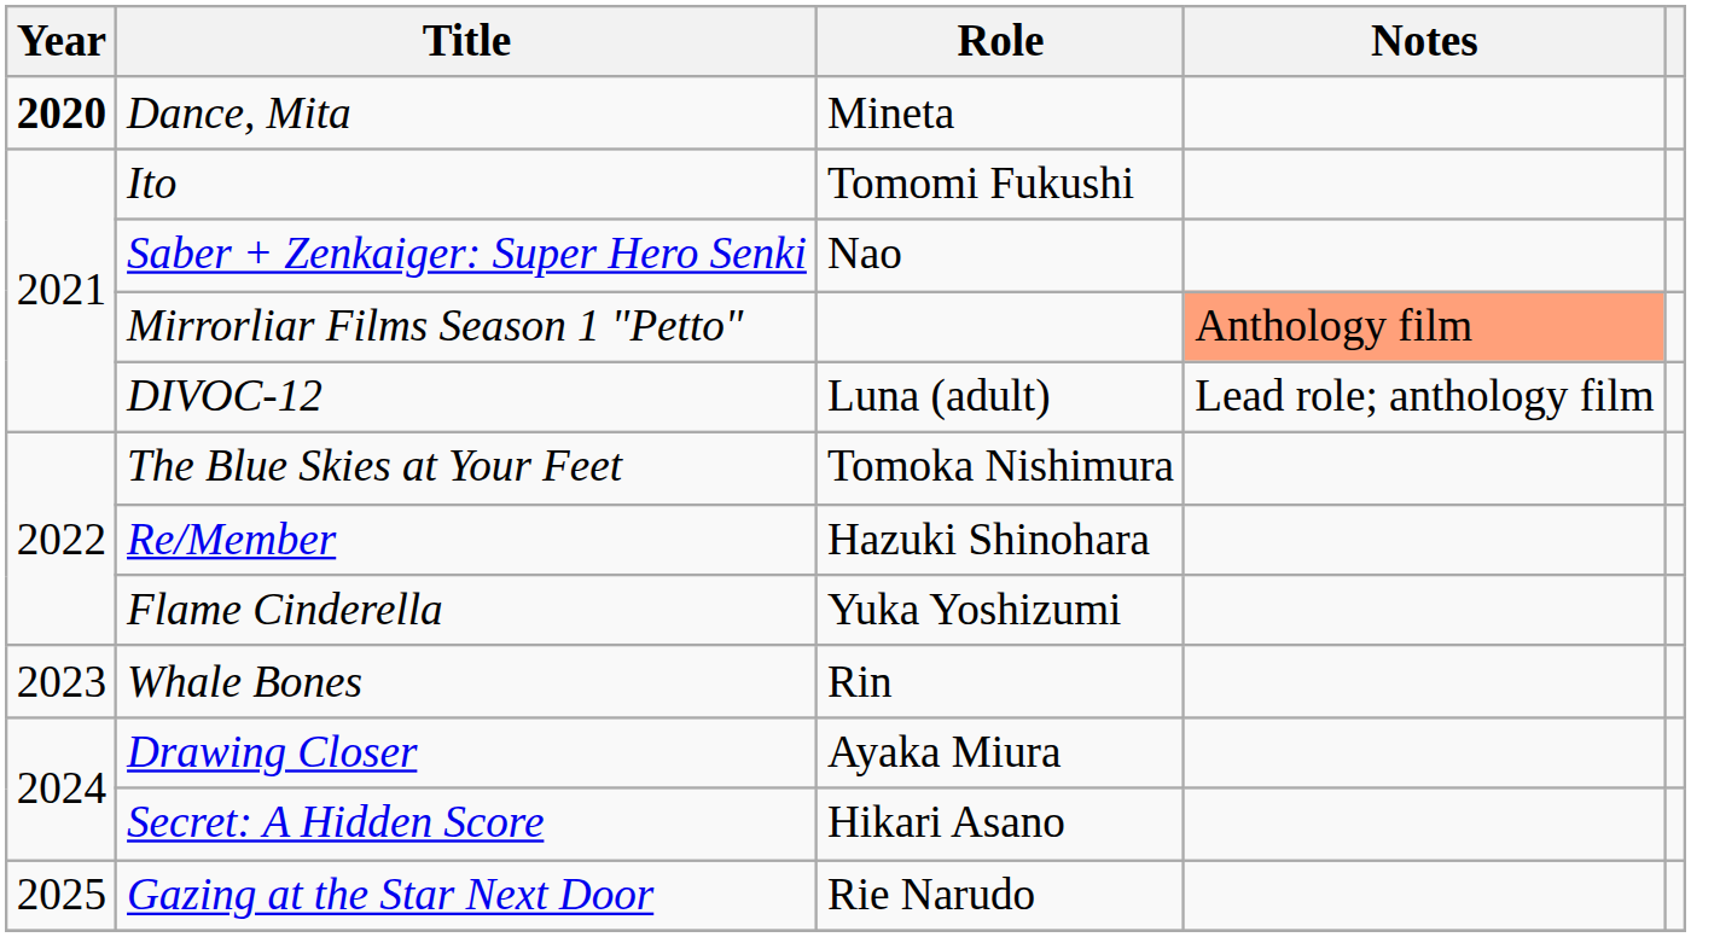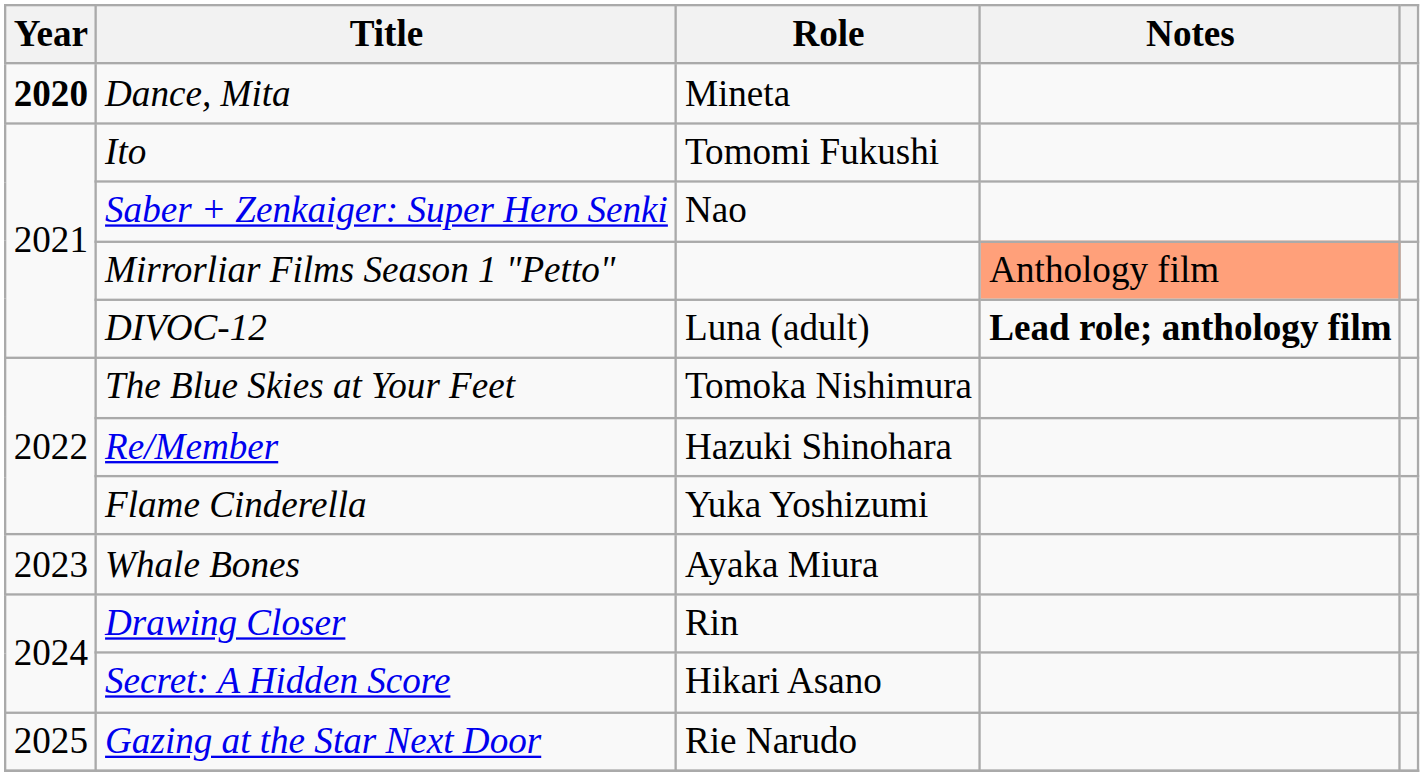DIVOC-12 | Notes: normal -> bold
Whale Bones | Role: Rin -> Ayaka Miura
Drawing Closer | Role: Ayaka Miura -> Rin
